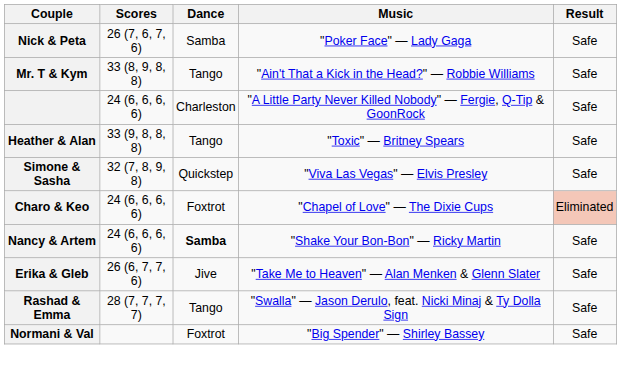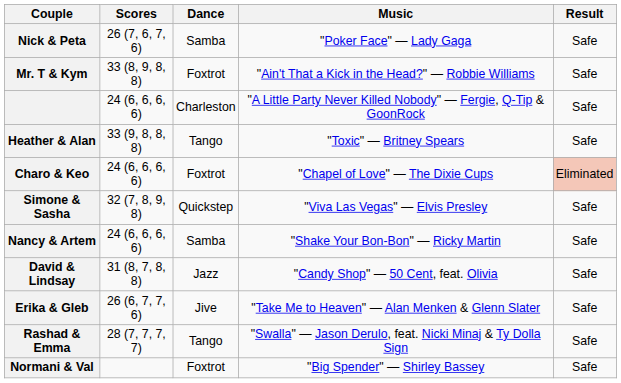Mr. T & Kym | Dance: Tango -> Foxtrot
rows swapped: Charo & Keo <-> Simone & Sasha
Nancy & Artem | Dance: bold -> normal
+ row: David & Lindsay | 31 (8, 7, 8, 8) | Jazz | "Candy Shop" — 50 Cent, feat. Olivia | Safe
